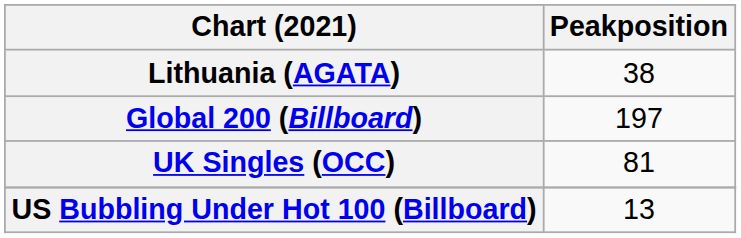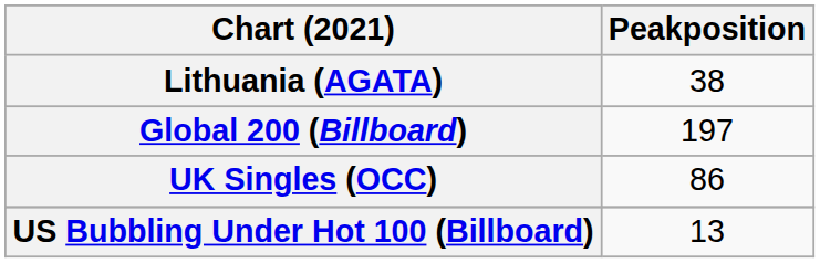UK Singles (OCC) | Peakposition: 81 -> 86
